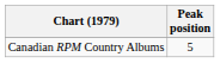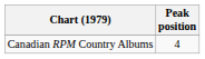Canadian RPM Country Albums | Peak position: 5 -> 4
